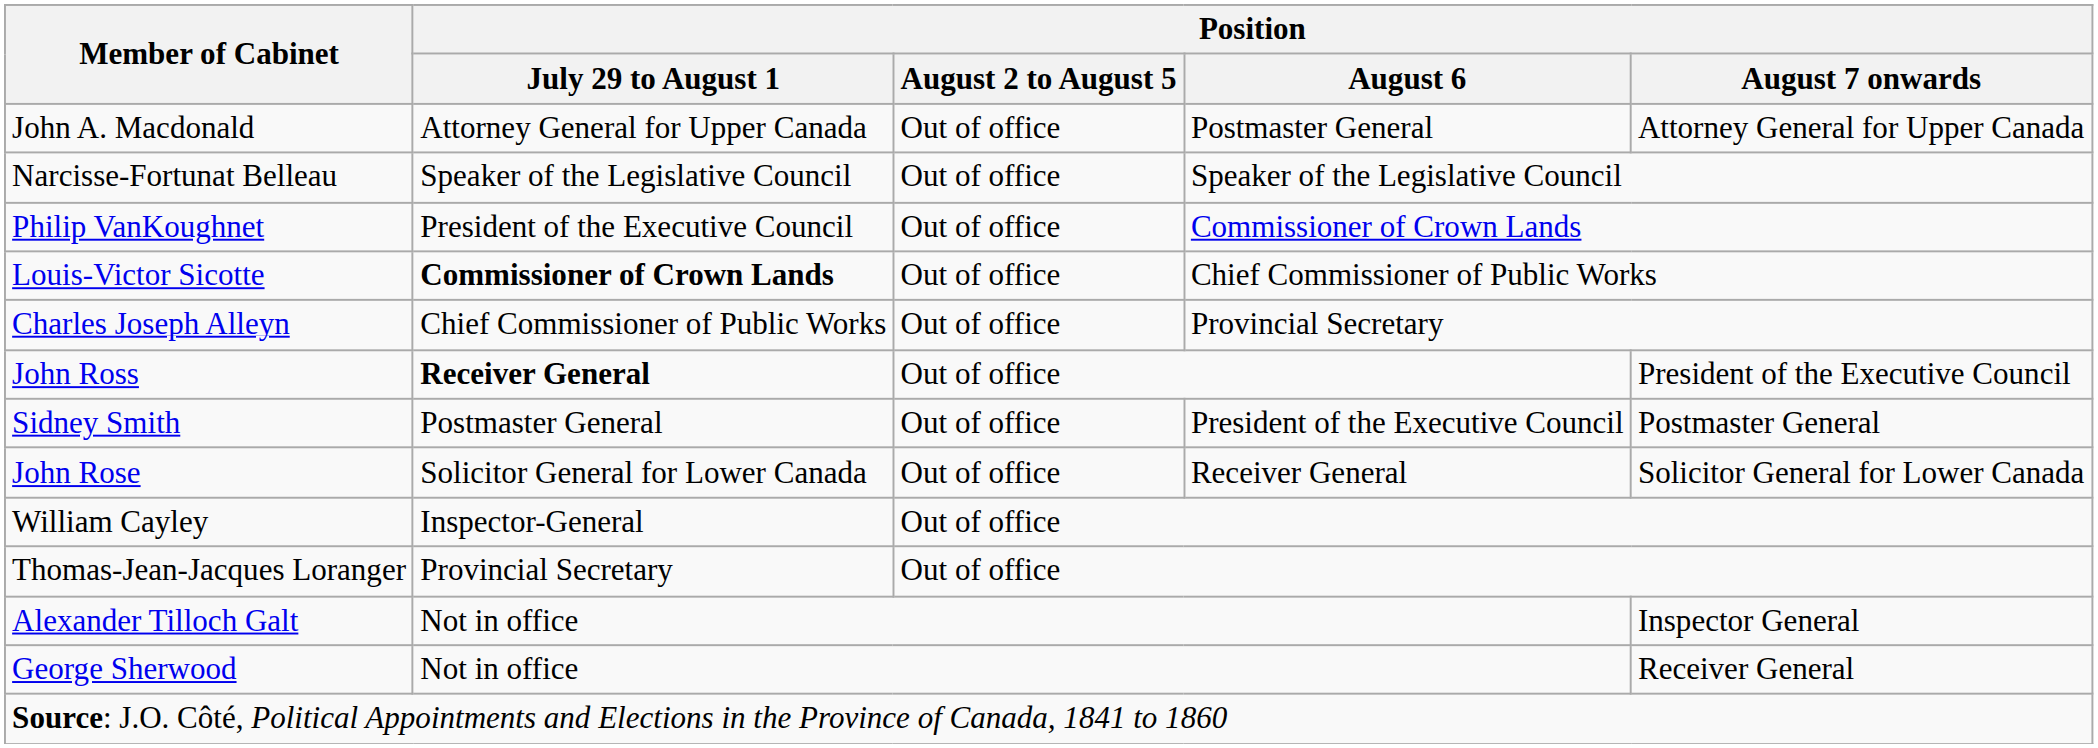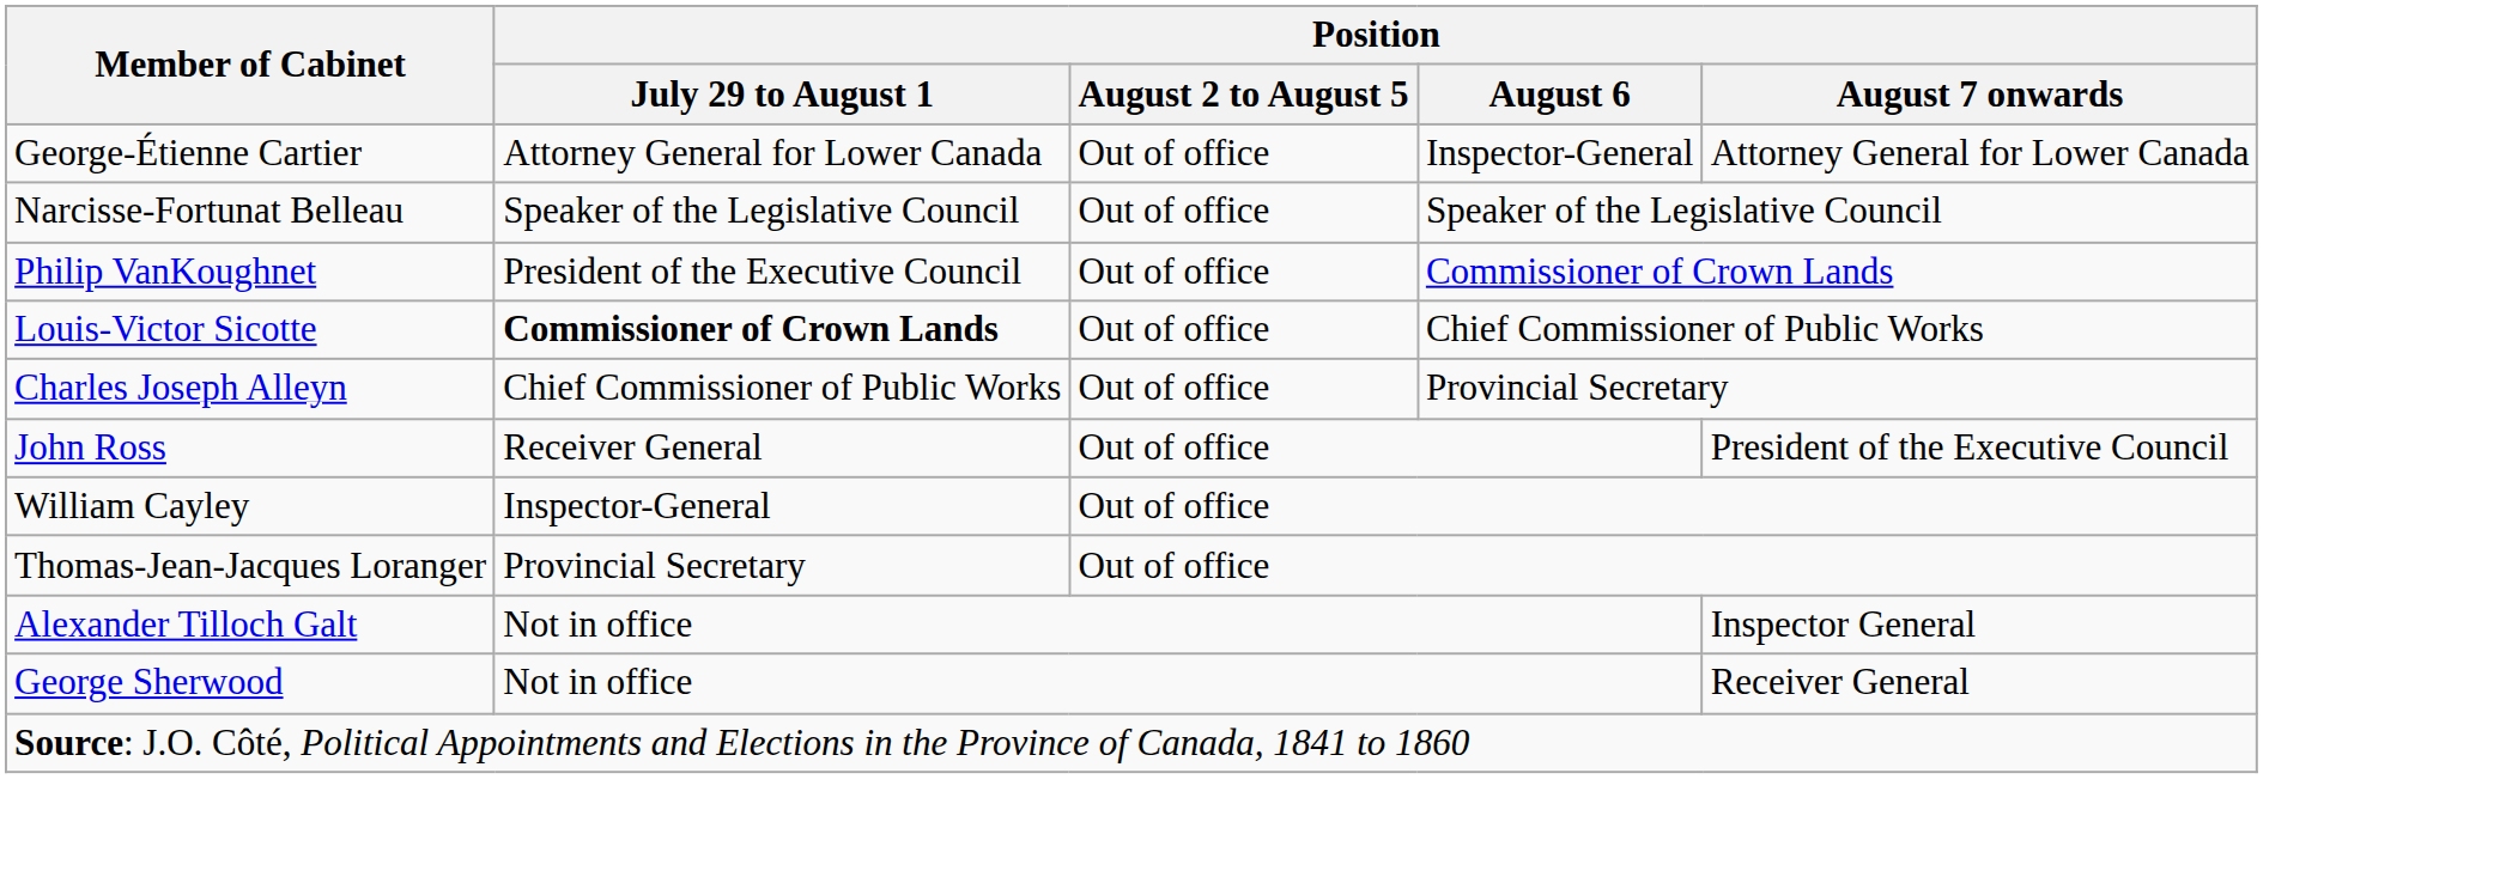+ row: George-Étienne Cartier | Attorney General for Lower Canada | Out of office | Inspector-General | Attorney General for Lower Canada
- row: John A. Macdonald | Attorney General for Upper Canada | Out of office | Postmaster General | Attorney General for Upper Canada
John Ross | Position / July 29 to August 1: bold -> normal
- row: Sidney Smith | Postmaster General | Out of office | President of the Executive Council | Postmaster General
- row: John Rose | Solicitor General for Lower Canada | Out of office | Receiver General | Solicitor General for Lower Canada
